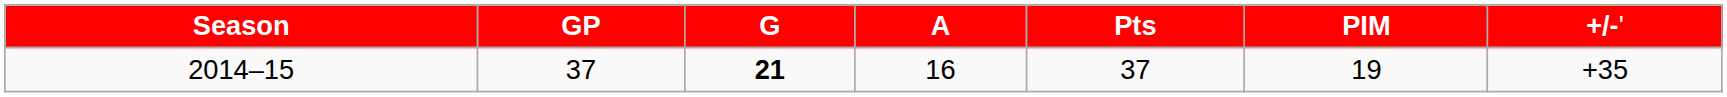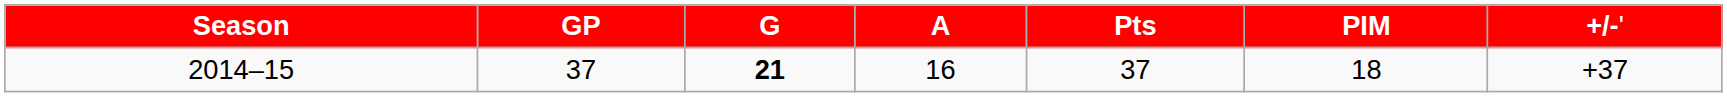2014–15 | column 6: 19 -> 18
2014–15 | column 7: +35 -> +37
